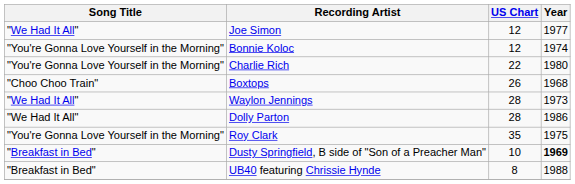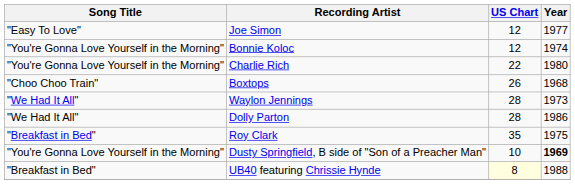Joe Simon | Song Title: "We Had It All" -> "Easy To Love"
Roy Clark | Song Title: "You're Gonna Love Yourself in the Morning" -> "Breakfast in Bed"
Dusty Springfield, B side of "Son of a Preacher Man" | Song Title: "Breakfast in Bed" -> "You're Gonna Love Yourself in the Morning"
UB40 featuring Chrissie Hynde | US Chart: no background -> lightyellow background
